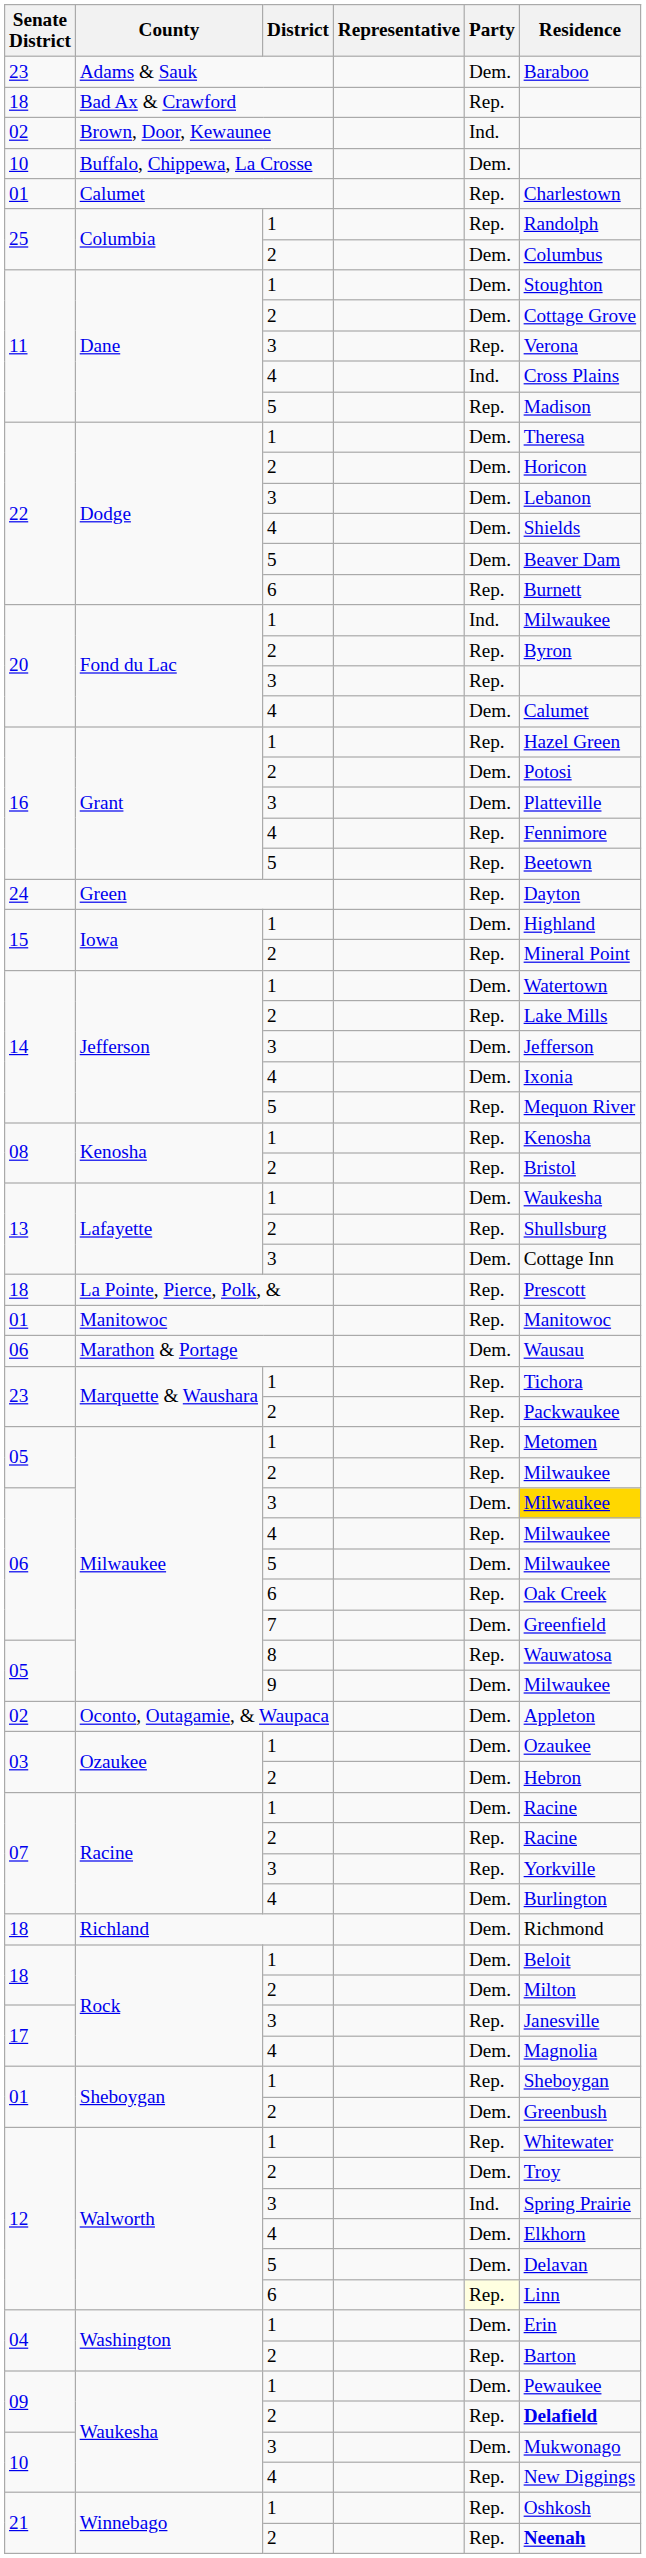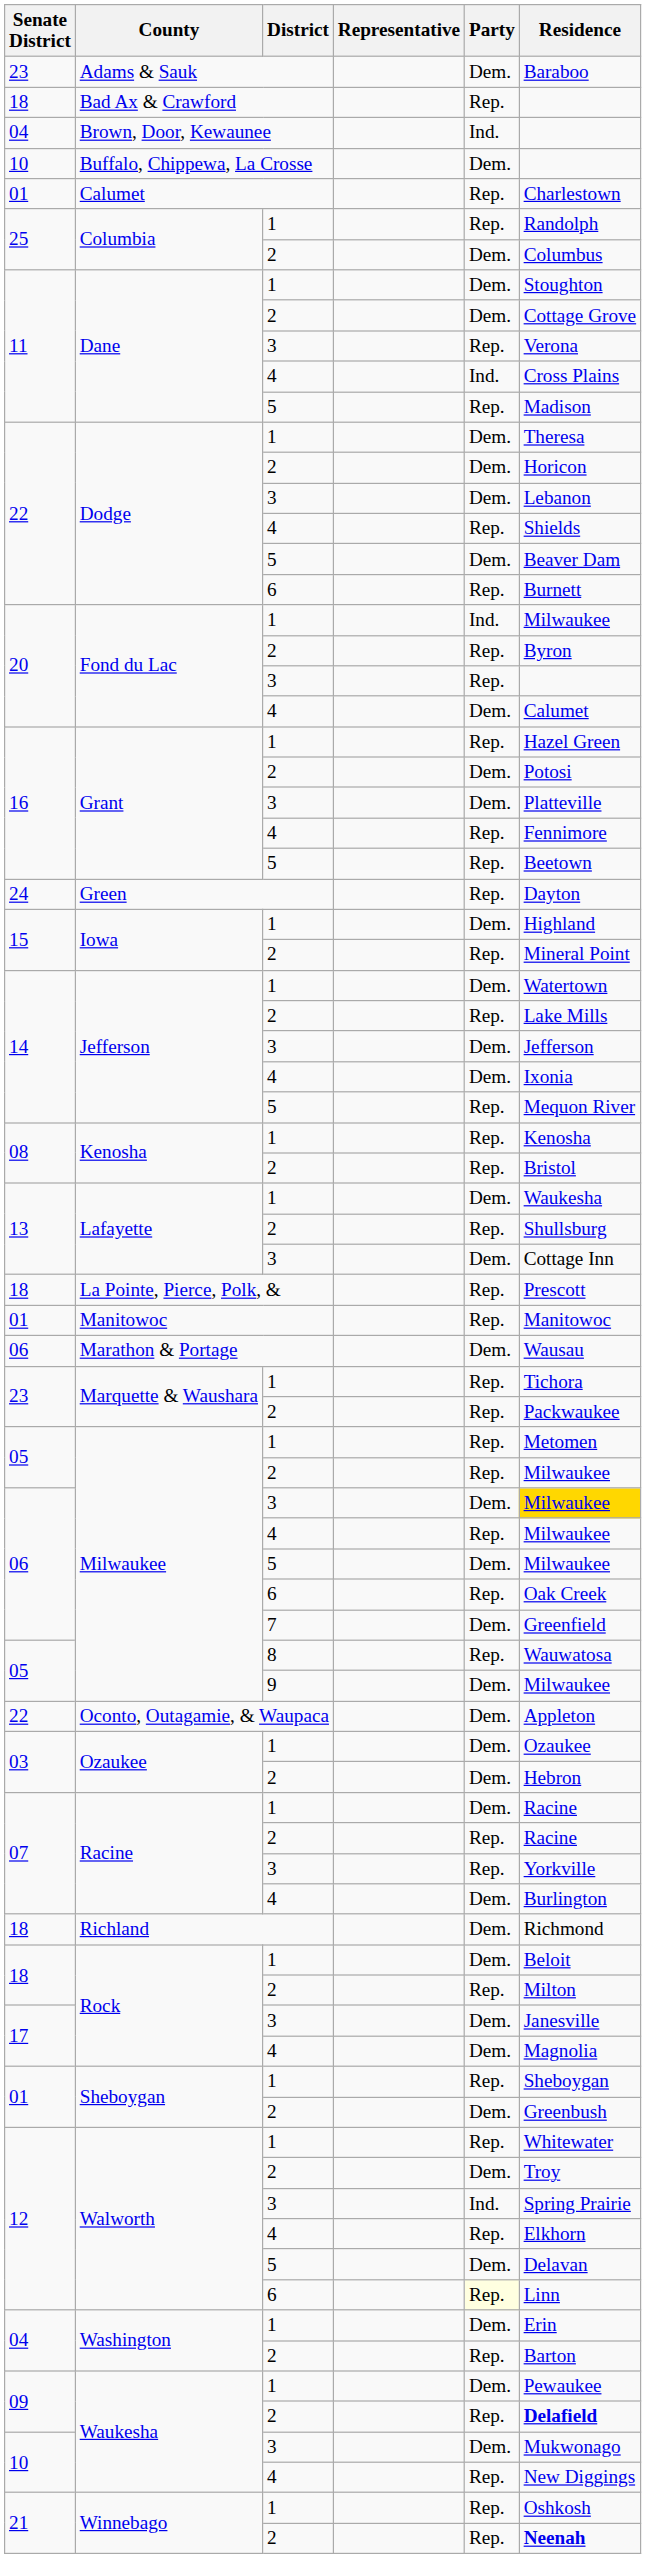Brown, Door, Kewaunee | Senate District: 02 -> 04
Dodge / 4 | Party: Dem. -> Rep.
Oconto, Outagamie, & Waupaca | Senate District: 02 -> 22
Rock / 2 | Party: Dem. -> Rep.
Rock / 3 | Party: Rep. -> Dem.
Walworth / 4 | Party: Dem. -> Rep.
